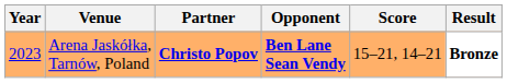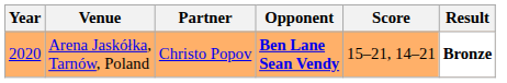Arena Jaskółka, Tarnów, Poland | Year: 2023 -> 2020
Arena Jaskółka, Tarnów, Poland | Partner: bold -> normal
